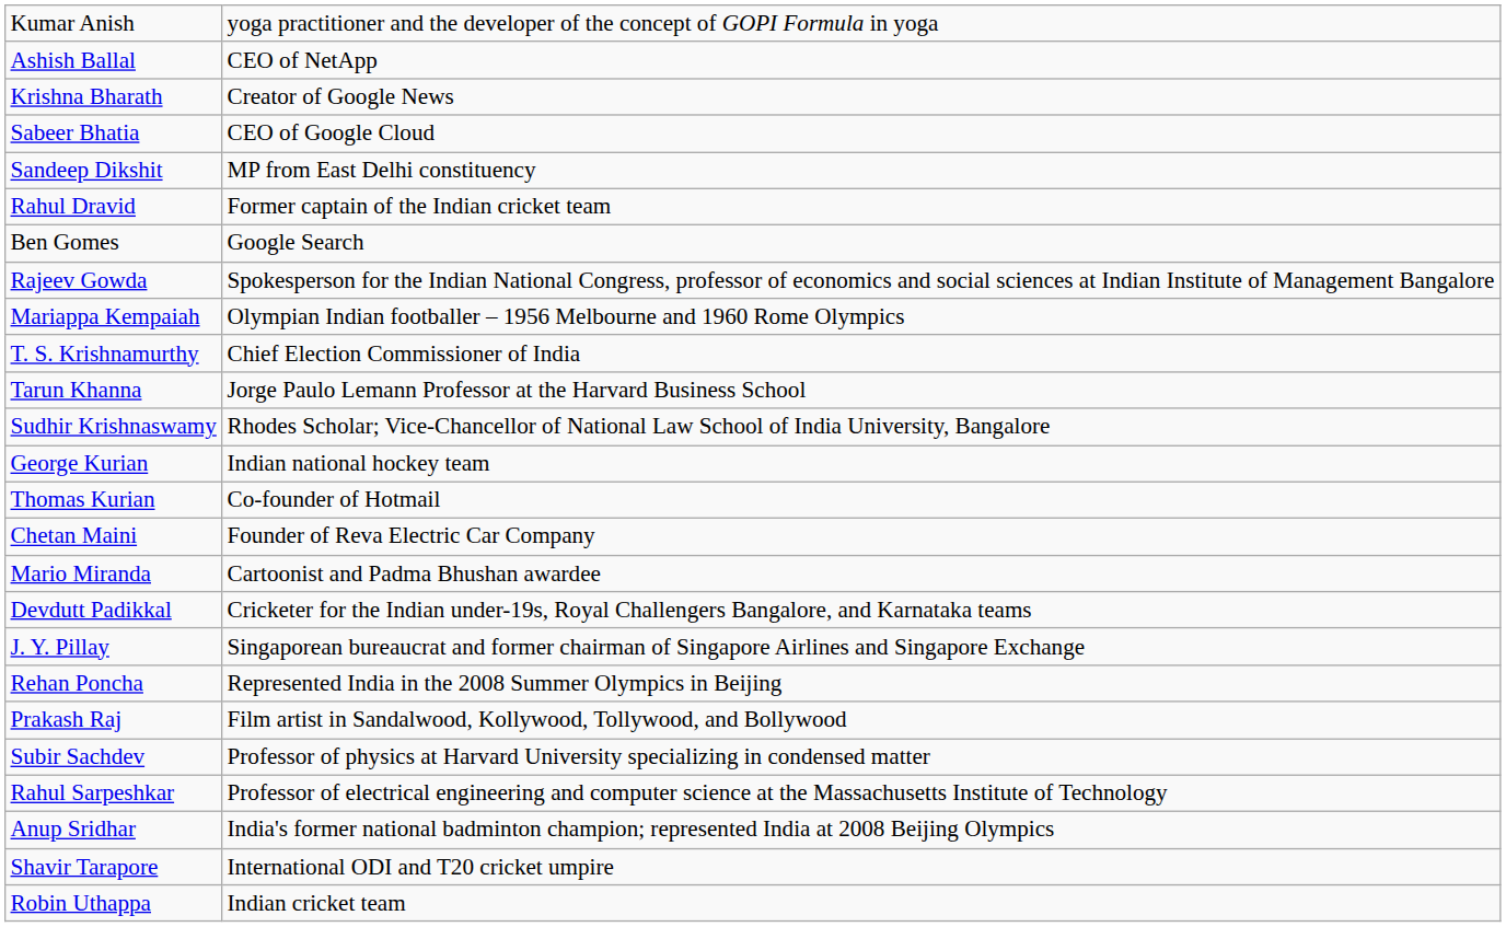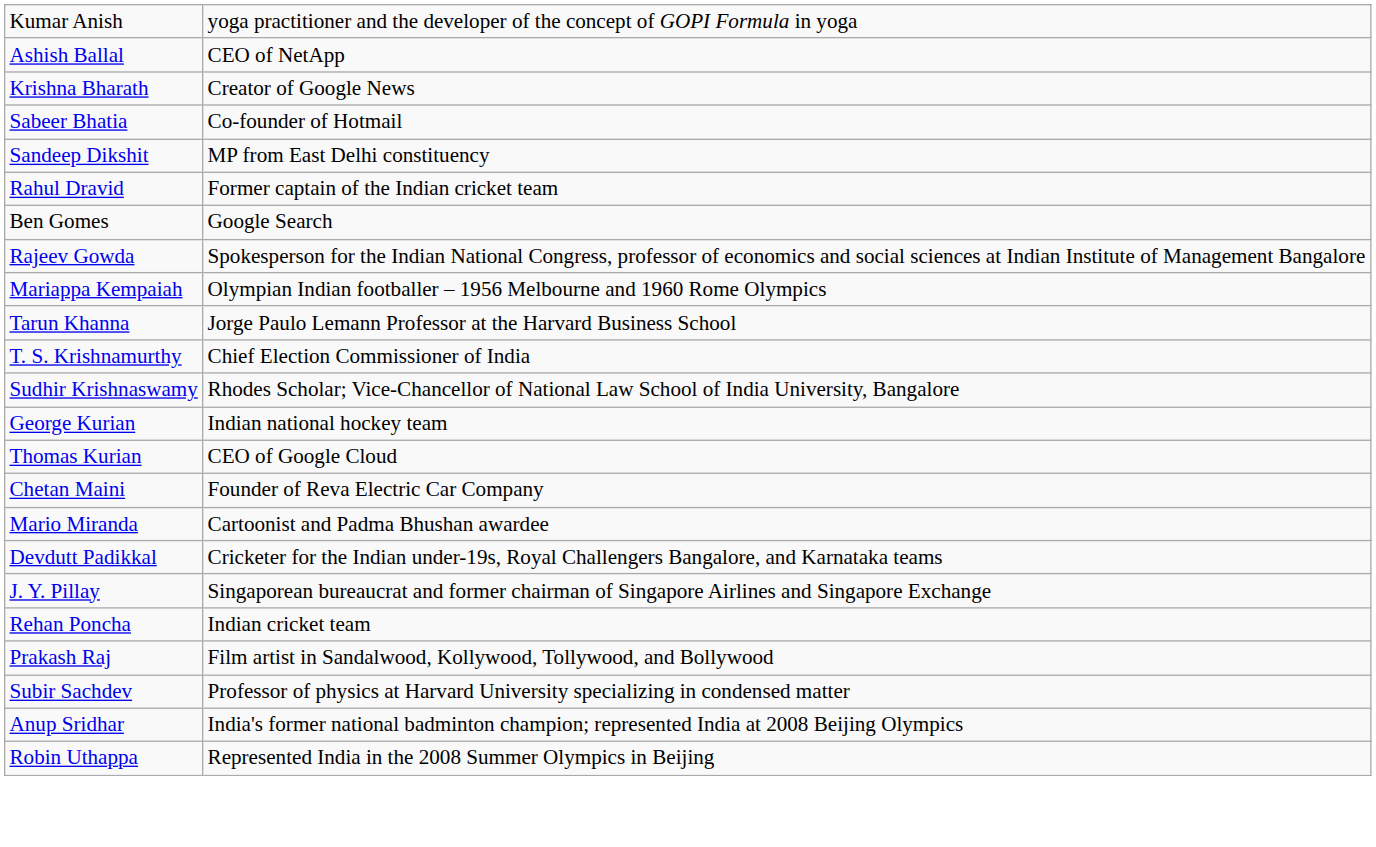Sabeer Bhatia | column 2: CEO of Google Cloud -> Co-founder of Hotmail
rows swapped: Tarun Khanna <-> T. S. Krishnamurthy
Thomas Kurian | column 2: Co-founder of Hotmail -> CEO of Google Cloud
Rehan Poncha | column 2: Represented India in the 2008 Summer Olympics in Beijing -> Indian cricket team
- row: Rahul Sarpeshkar | Professor of electrical engineering and computer science at the Massachusetts Institute of Technology
- row: Shavir Tarapore | International ODI and T20 cricket umpire
Robin Uthappa | column 2: Indian cricket team -> Represented India in the 2008 Summer Olympics in Beijing
